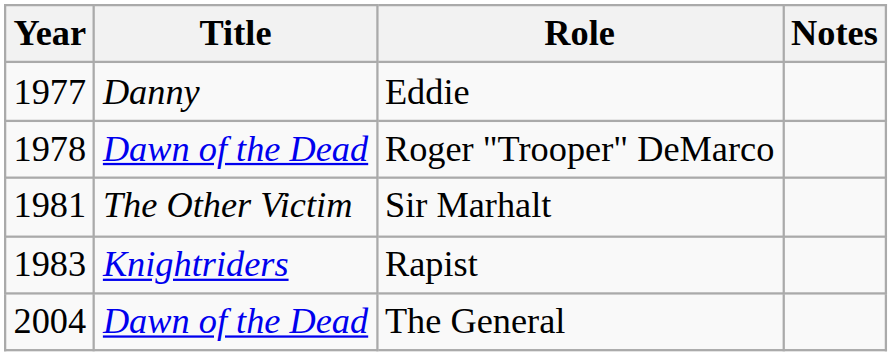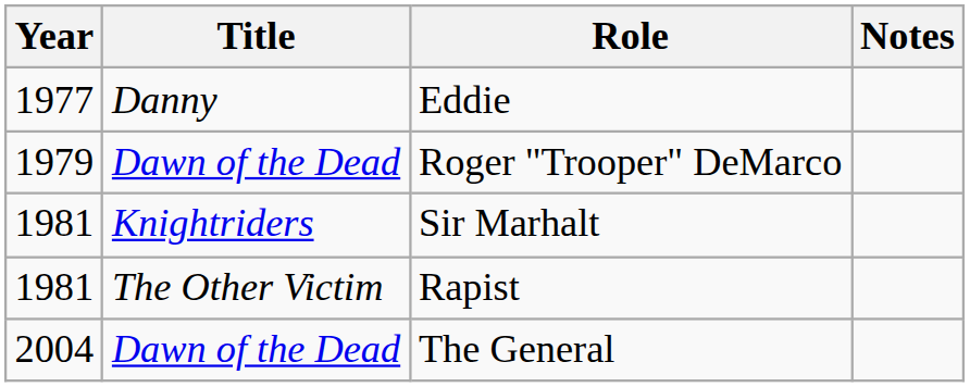Roger "Trooper" DeMarco | Year: 1978 -> 1979
Sir Marhalt | Title: The Other Victim -> Knightriders
Rapist | Year: 1983 -> 1981
Rapist | Title: Knightriders -> The Other Victim
